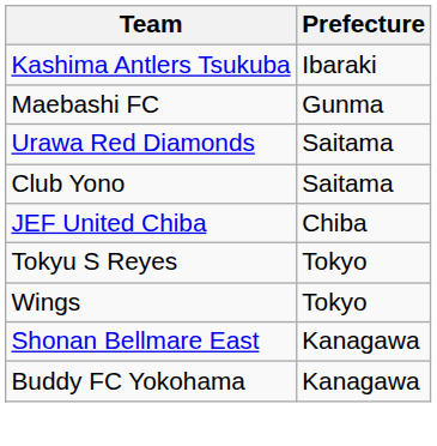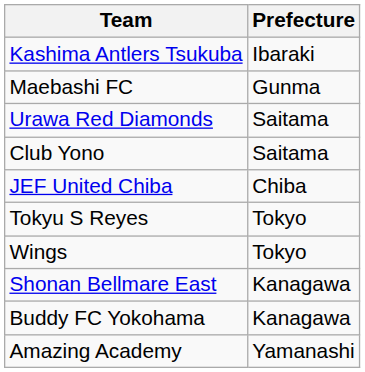+ row: Amazing Academy | Yamanashi
